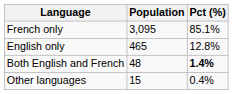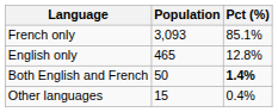French only | Population: 3,095 -> 3,093
Both English and French | Population: 48 -> 50
